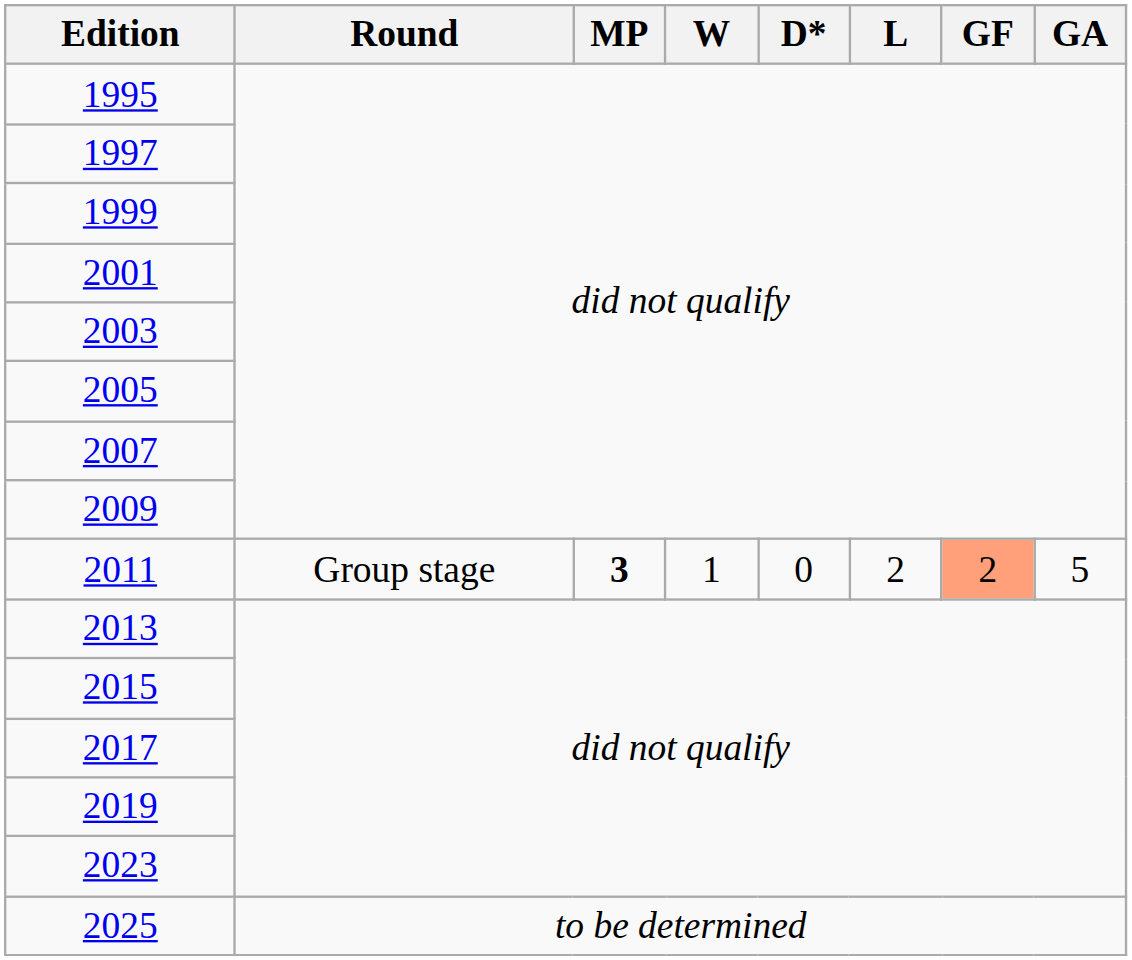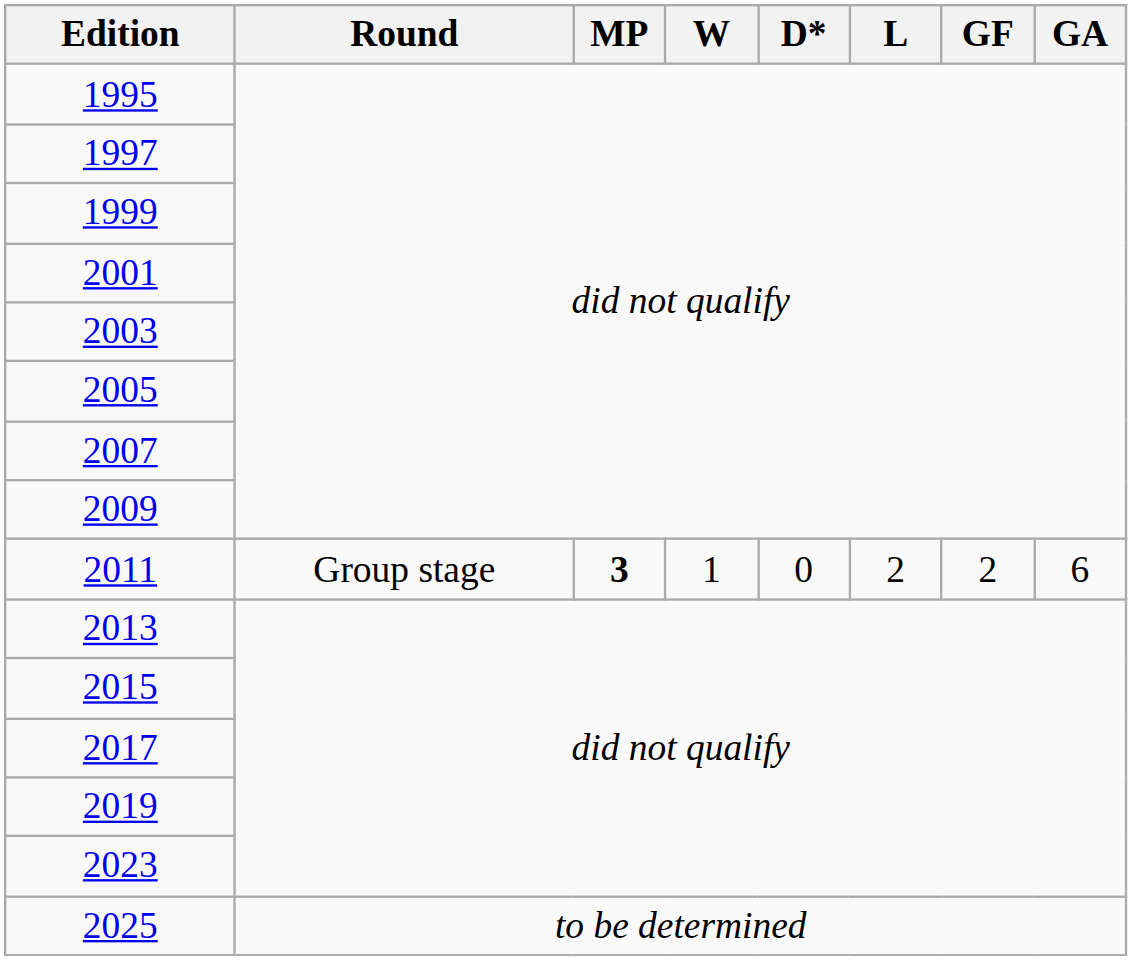2011 | GF: lightsalmon background -> no background
2011 | GA: 5 -> 6
